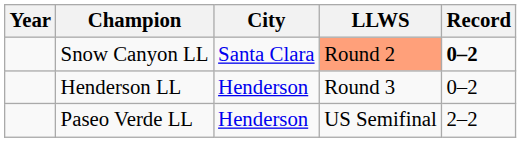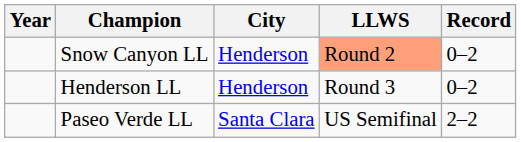Snow Canyon LL | City: Santa Clara -> Henderson
Snow Canyon LL | Record: bold -> normal
Paseo Verde LL | City: Henderson -> Santa Clara
